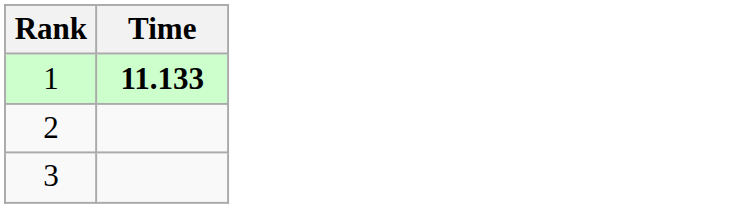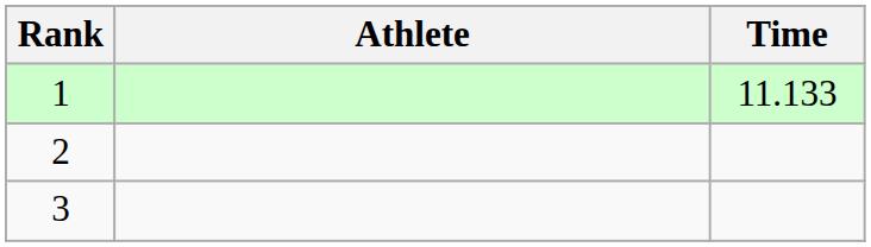+ column: Athlete
1 | Time: bold -> normal
